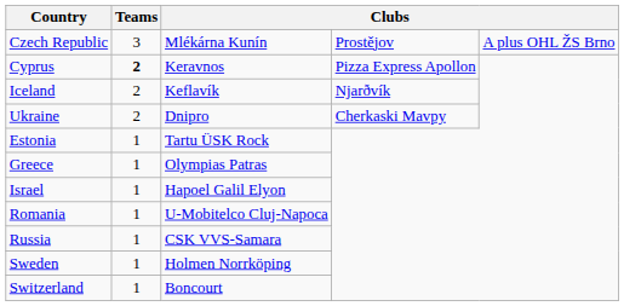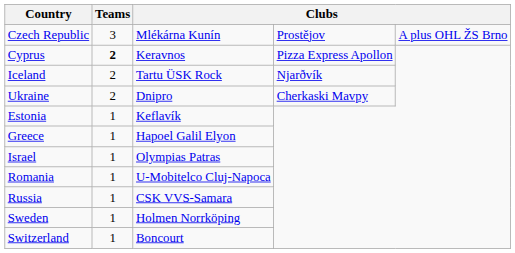Iceland | column 3: Keflavík -> Tartu ÜSK Rock
Estonia | column 3: Tartu ÜSK Rock -> Keflavík
Greece | column 3: Olympias Patras -> Hapoel Galil Elyon
Israel | column 3: Hapoel Galil Elyon -> Olympias Patras
